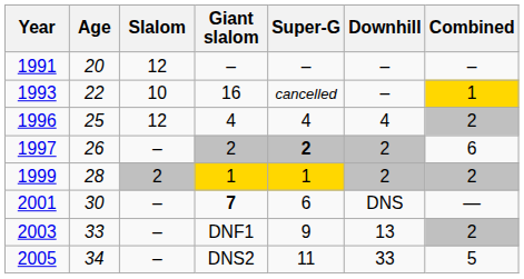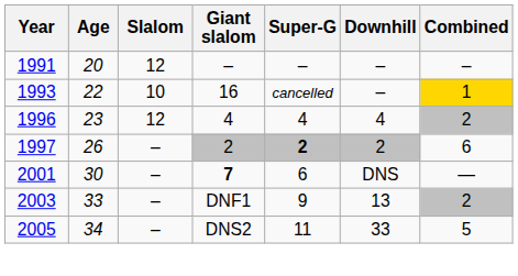1996 | Age: 25 -> 23
- row: 1999 | 28 | 2 | 1 | 1 | 2 | 2
